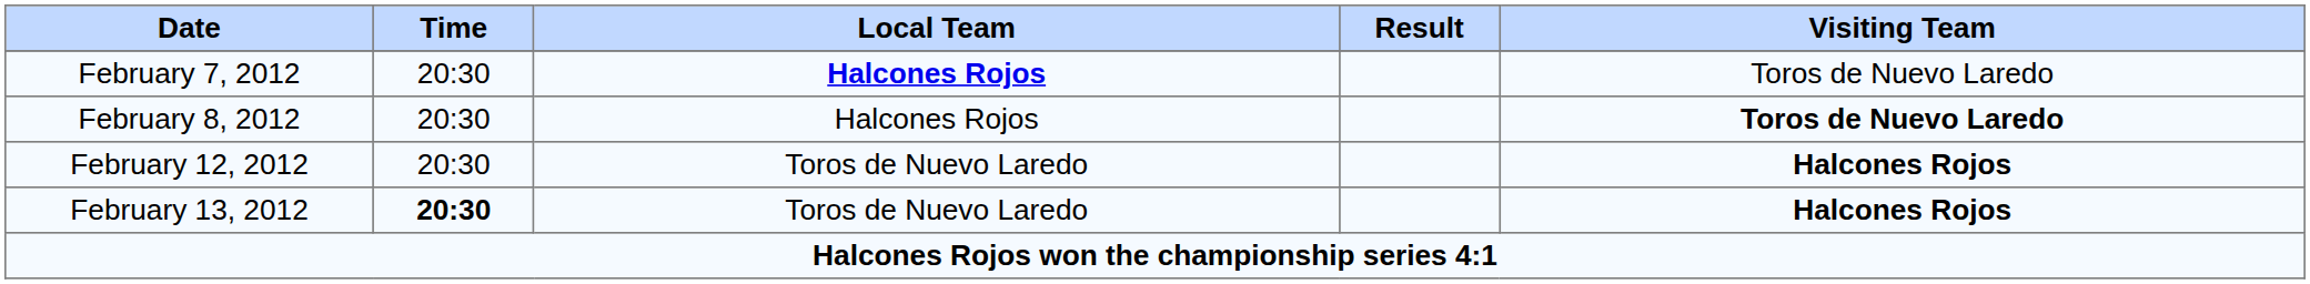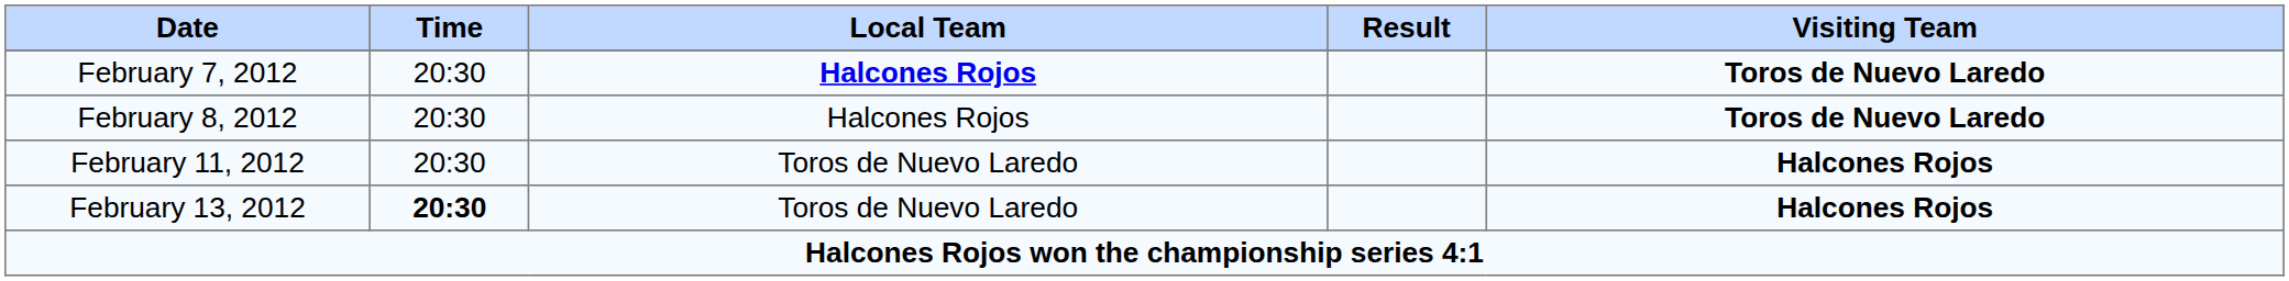February 7, 2012 | Visiting Team: normal -> bold
+ row: February 11, 2012 | 20:30 | Toros de Nuevo Laredo | Halcones Rojos
- row: February 12, 2012 | 20:30 | Toros de Nuevo Laredo | Halcones Rojos
